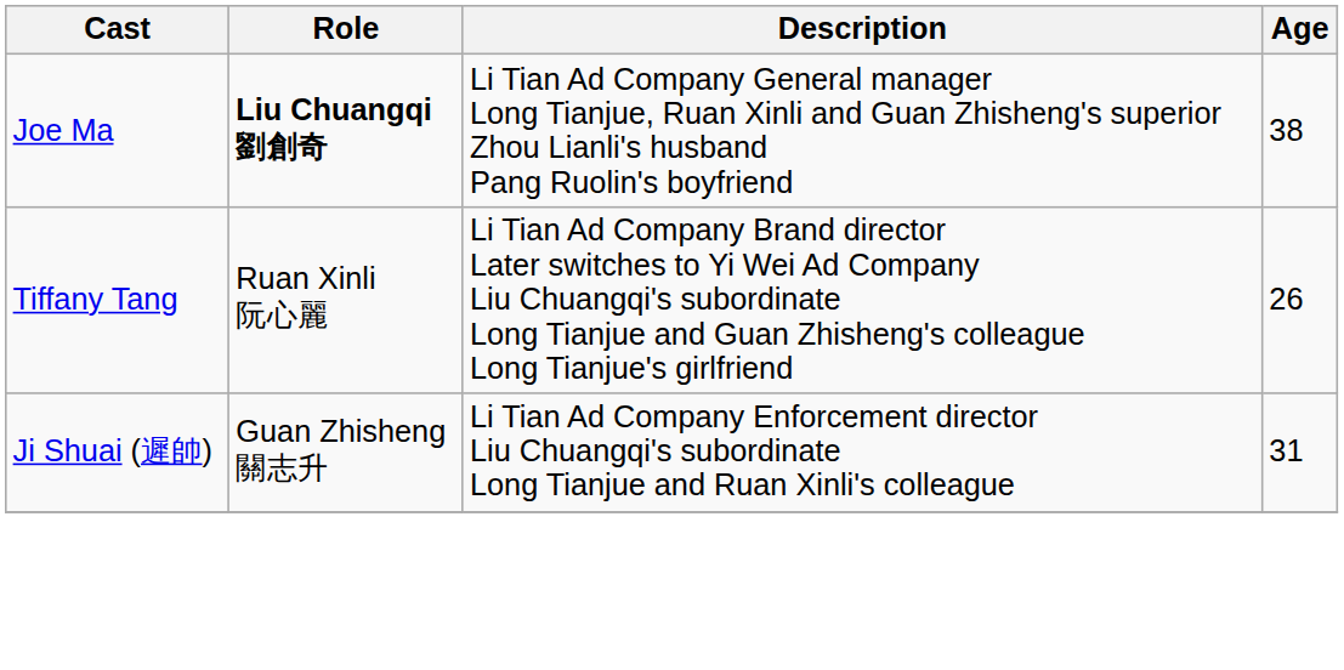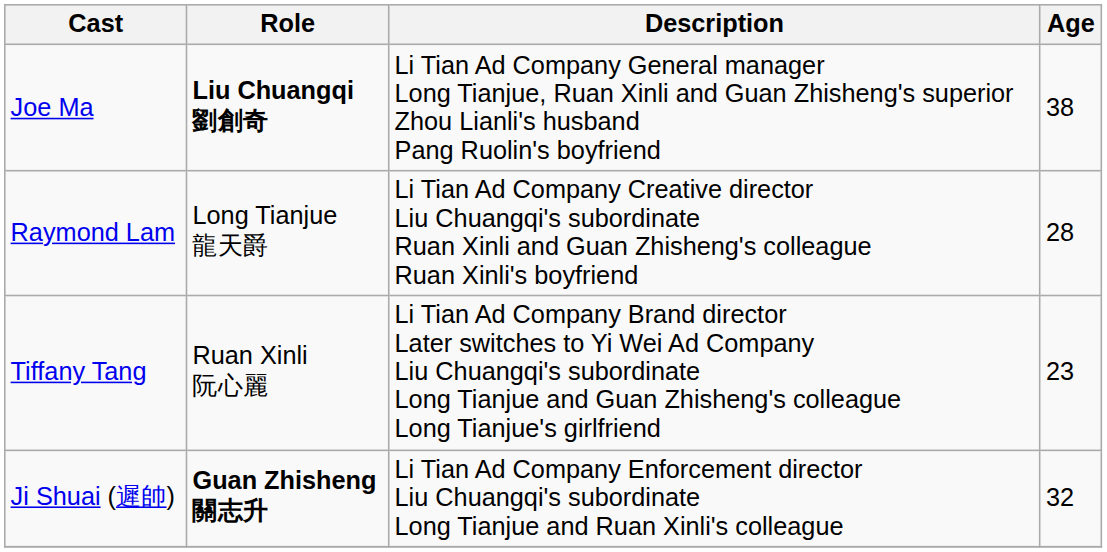+ row: Raymond Lam | Long Tianjue 龍天爵 | Li Tian Ad Company Creative director Liu Chuangqi's subordinate Ruan Xinli and Guan Zhisheng's colleague Ruan Xinli's boyfriend | 28
Tiffany Tang | Age: 26 -> 23
Ji Shuai (遲帥) | Role: normal -> bold
Ji Shuai (遲帥) | Age: 31 -> 32
